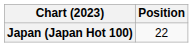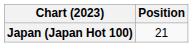Japan (Japan Hot 100) | Position: 22 -> 21
